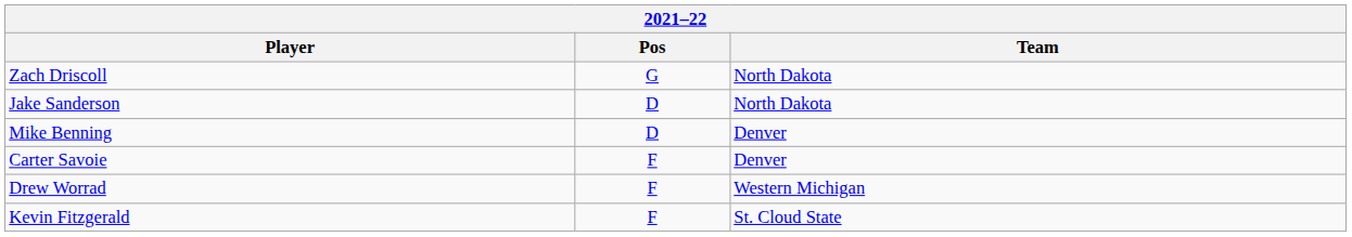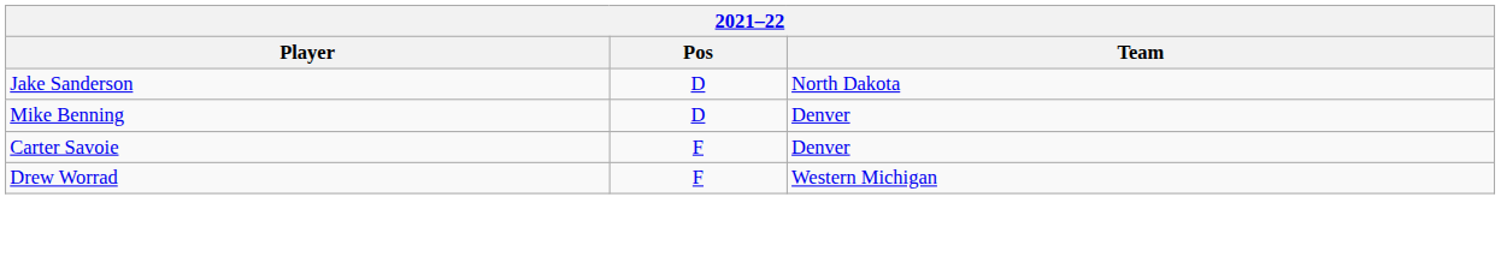- row: Zach Driscoll | G | North Dakota
- row: Kevin Fitzgerald | F | St. Cloud State
